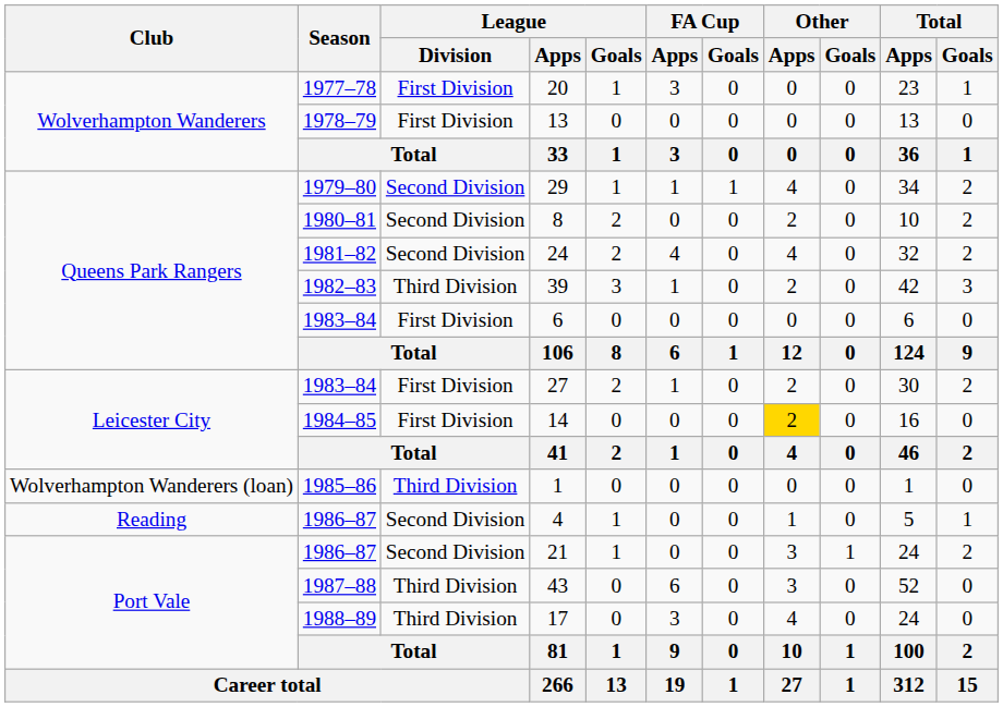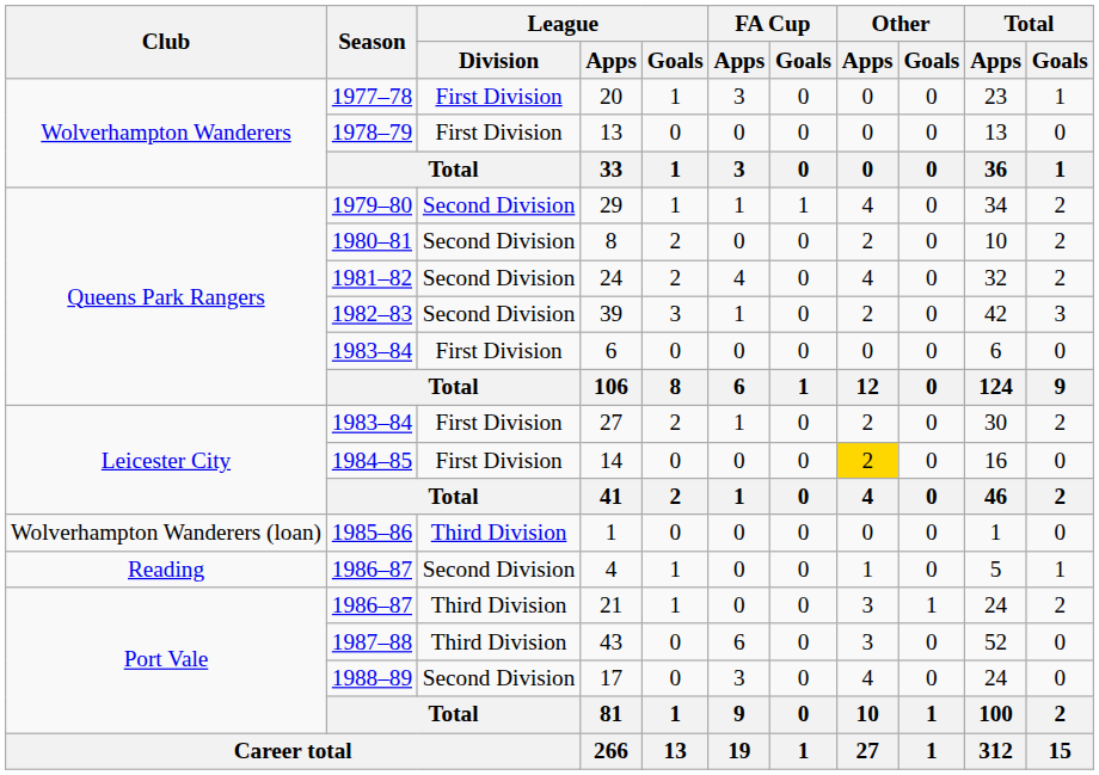39 | League / Division: Third Division -> Second Division
21 | League / Division: Second Division -> Third Division
17 | League / Division: Third Division -> Second Division
